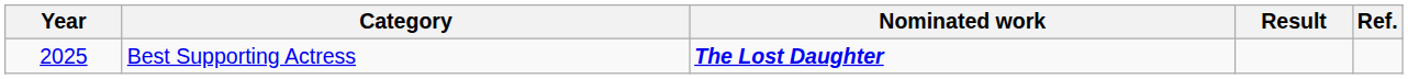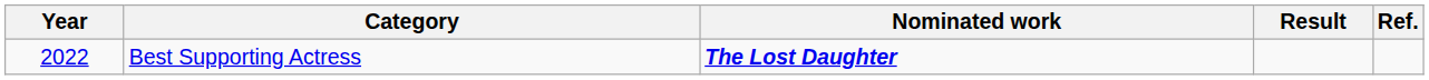Best Supporting Actress | Year: 2025 -> 2022
